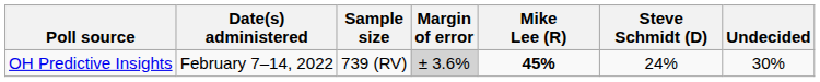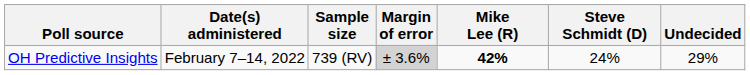OH Predictive Insights | Mike Lee (R): 45% -> 42%
OH Predictive Insights | Undecided: 30% -> 29%
